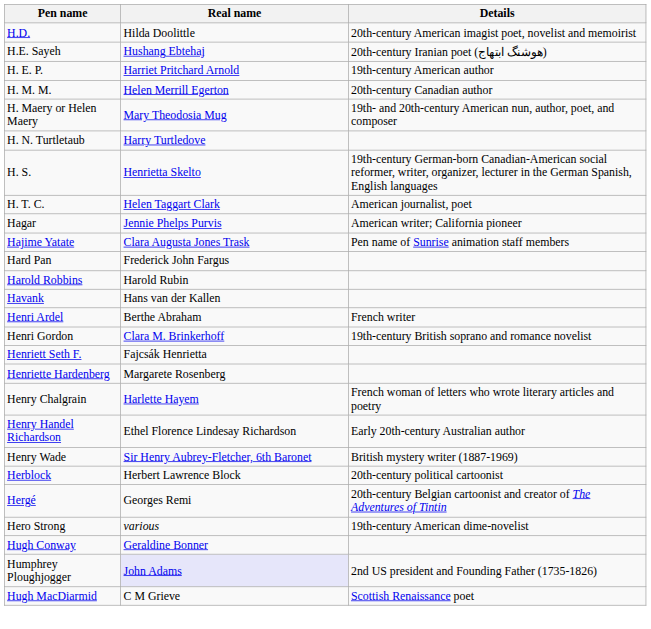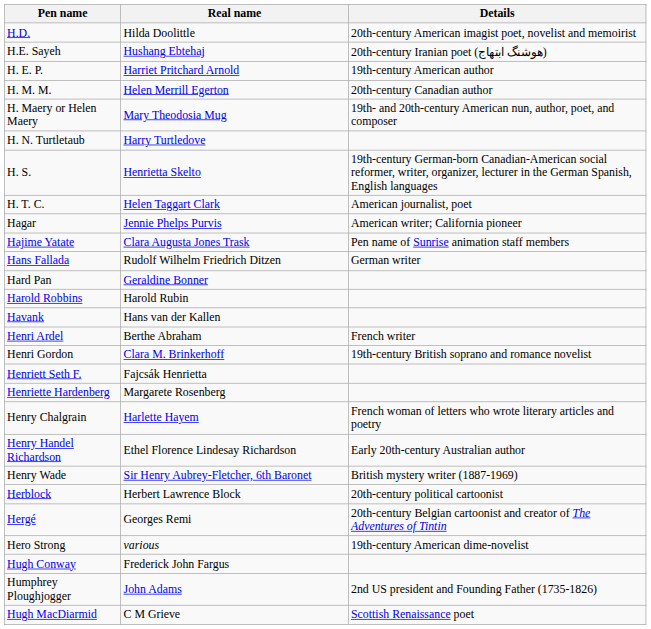+ row: Hans Fallada | Rudolf Wilhelm Friedrich Ditzen | German writer
Hard Pan | Real name: Frederick John Fargus -> Geraldine Bonner
Hugh Conway | Real name: Geraldine Bonner -> Frederick John Fargus
Humphrey Ploughjogger | Real name: lavender background -> no background
